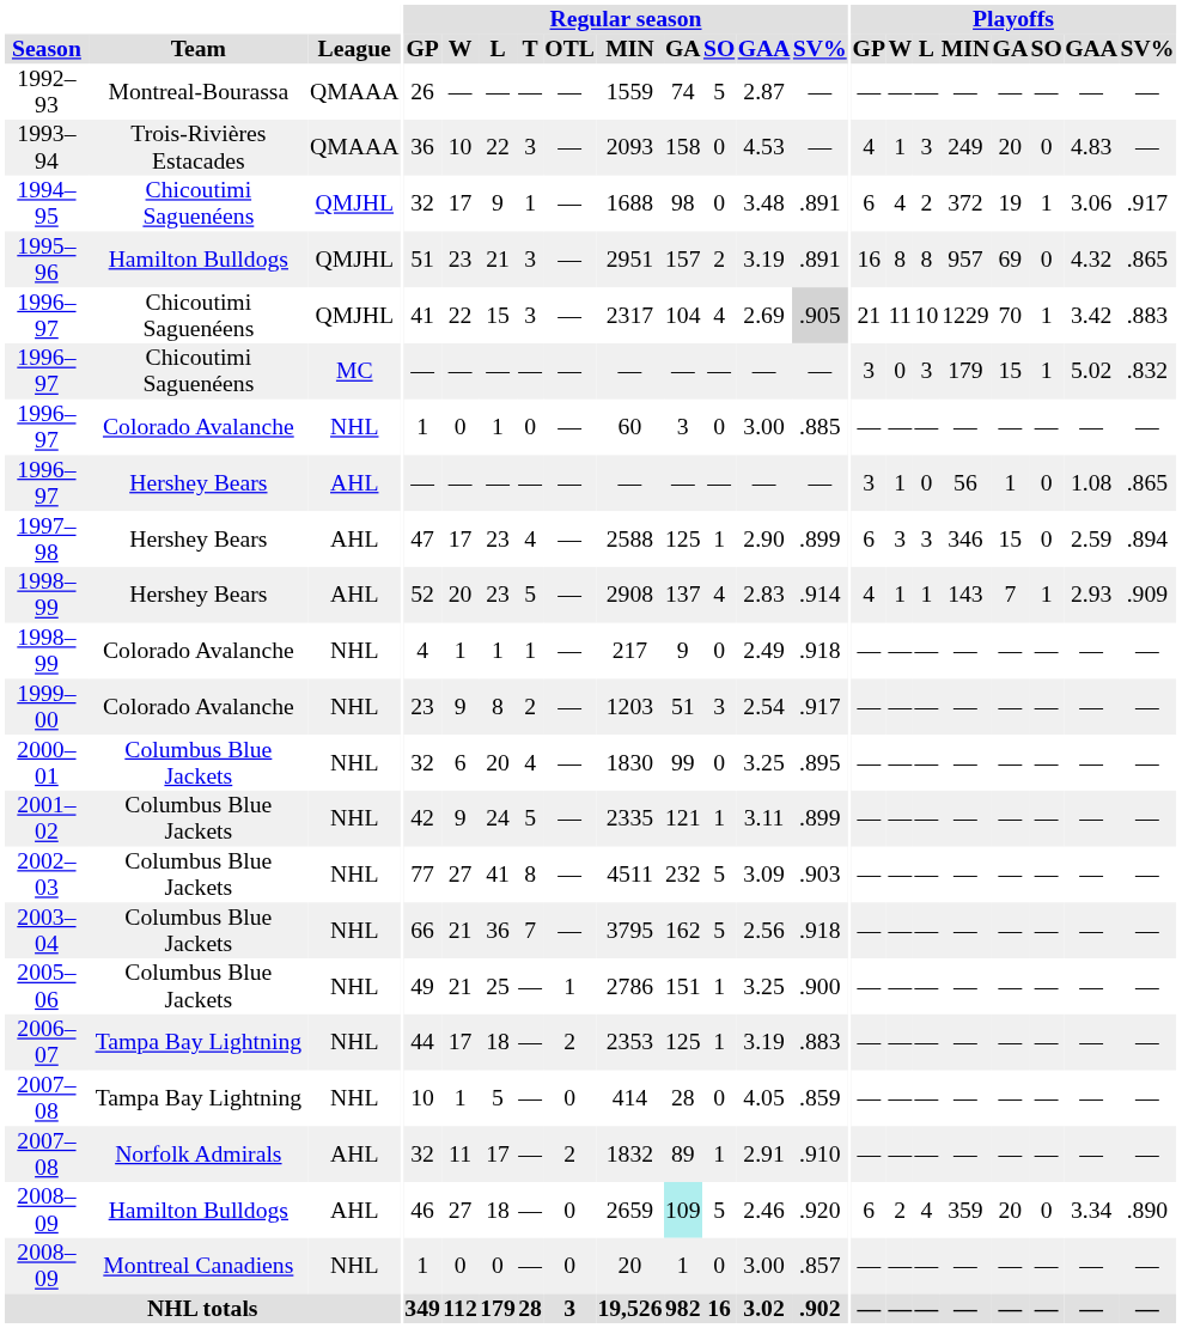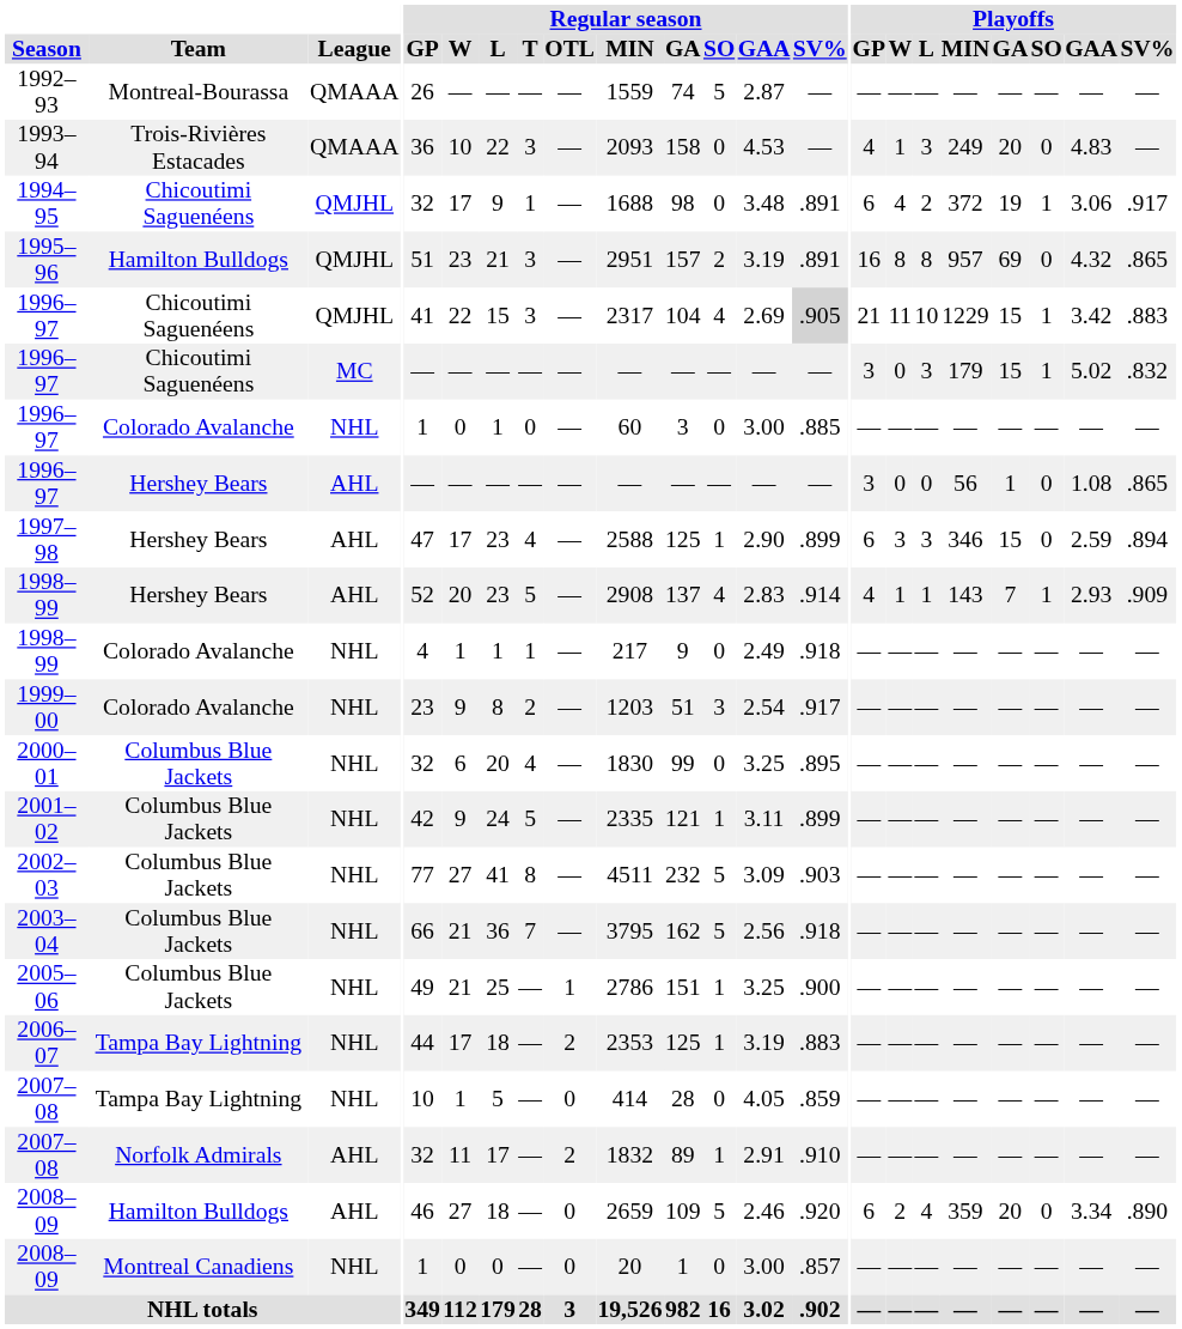1996–97 / QMJHL | Playoffs / GA: 70 -> 15
1996–97 / AHL | Playoffs / W: 1 -> 0
2008–09 / AHL | Regular season / GA: paleturquoise background -> no background
